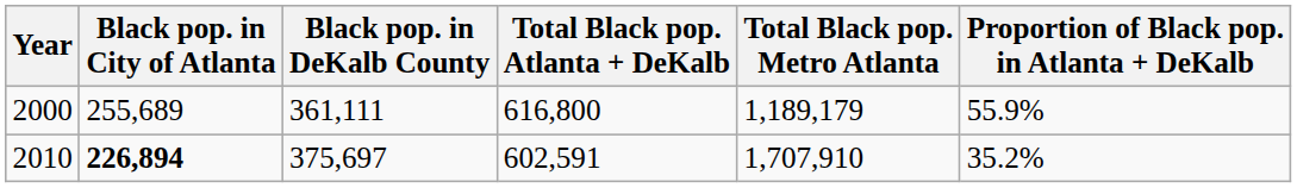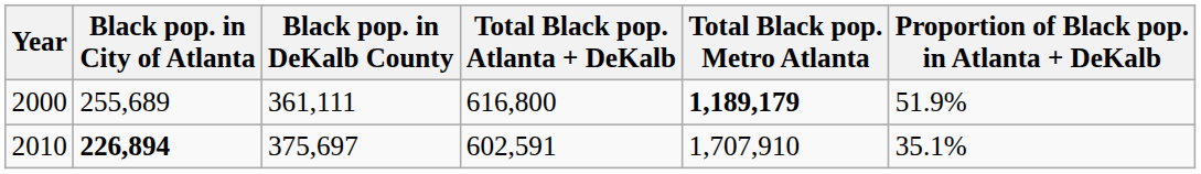2000 | Total Black pop. Metro Atlanta: normal -> bold
2000 | Proportion of Black pop. in Atlanta + DeKalb: 55.9% -> 51.9%
2010 | Proportion of Black pop. in Atlanta + DeKalb: 35.2% -> 35.1%
